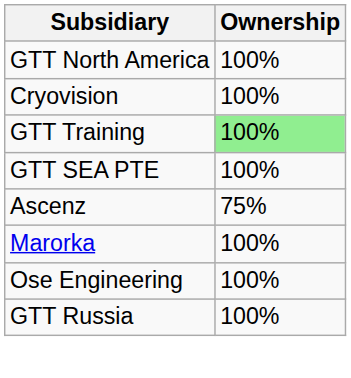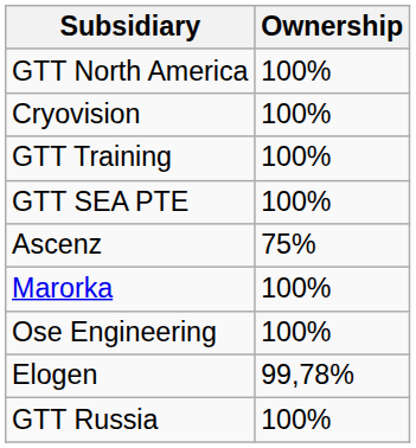GTT Training | Ownership: lightgreen background -> no background
+ row: Elogen | 99,78%
